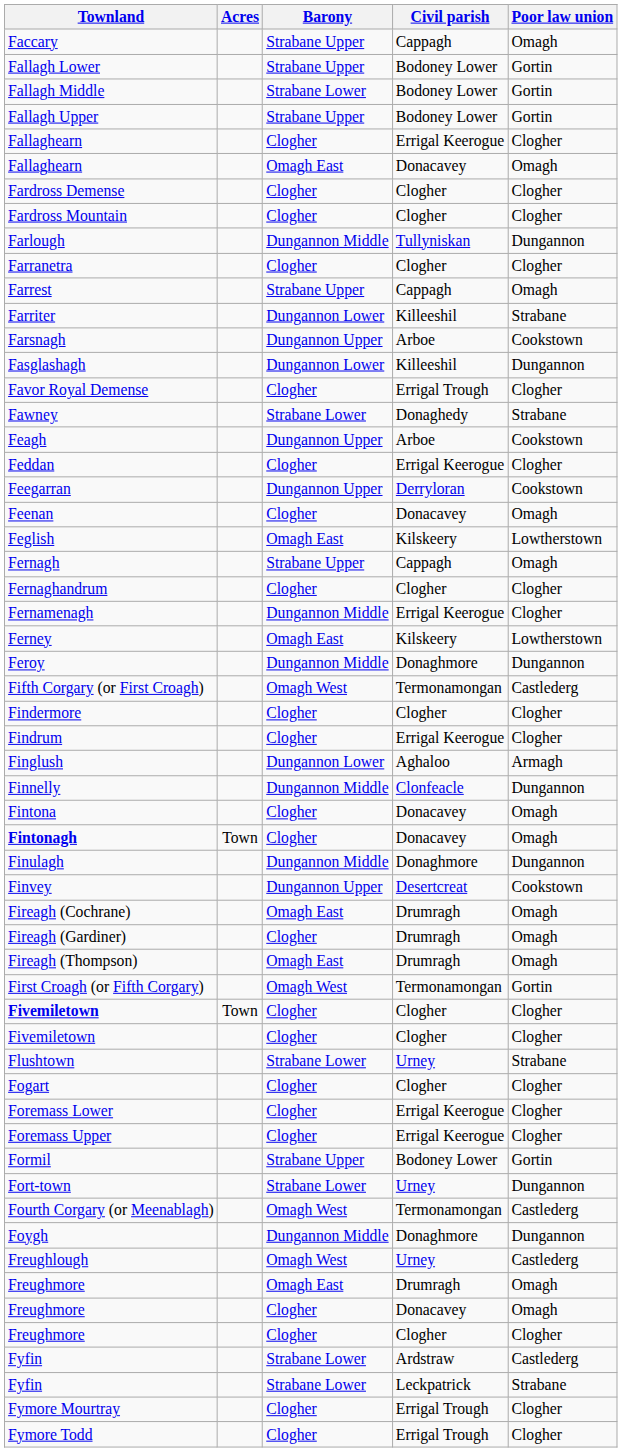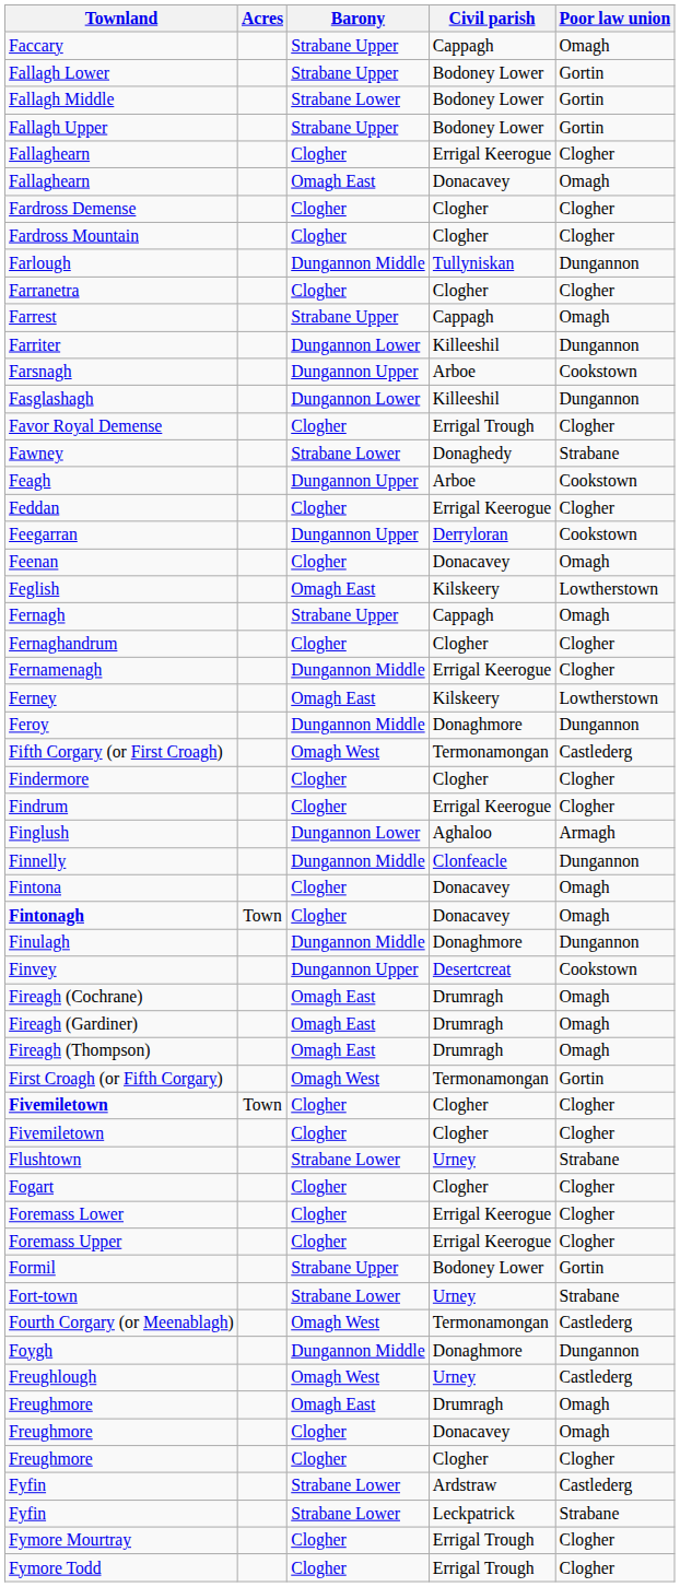Farriter | Poor law union: Strabane -> Dungannon
Fireagh (Gardiner) | Barony: Clogher -> Omagh East
Fort-town | Poor law union: Dungannon -> Strabane
